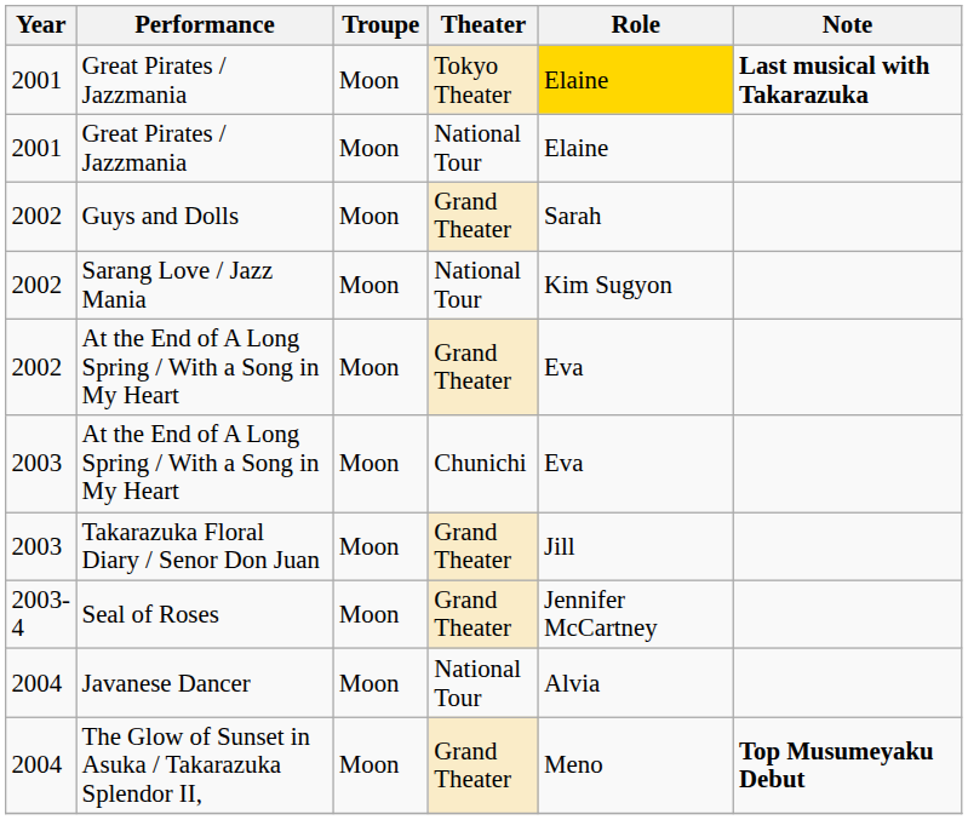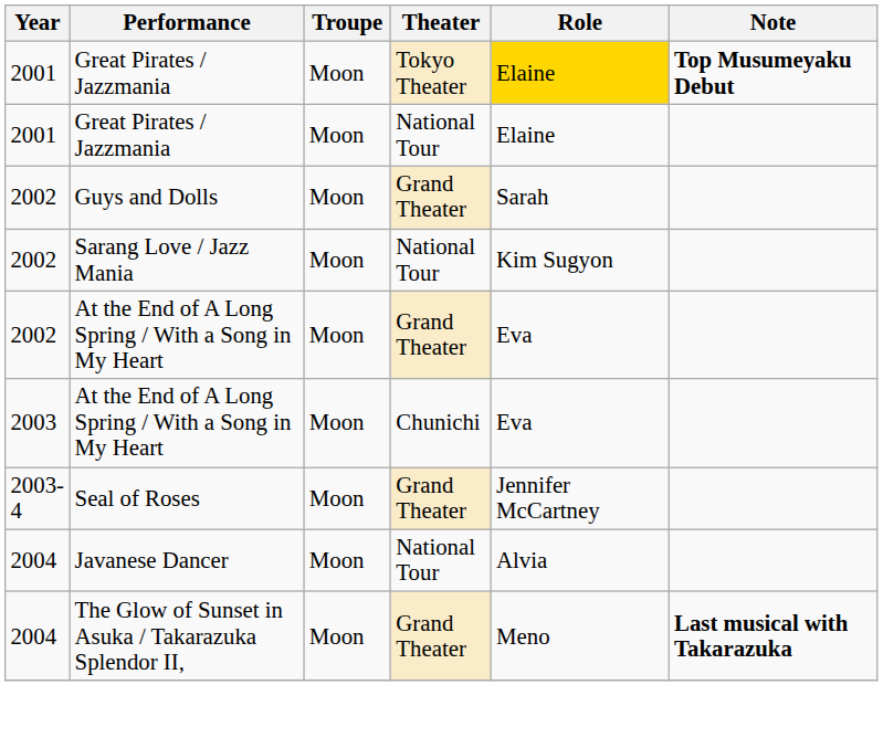Great Pirates / Jazzmania / Tokyo Theater | Note: Last musical with Takarazuka -> Top Musumeyaku Debut
- row: 2003 | Takarazuka Floral Diary / Senor Don Juan | Moon | Grand Theater | Jill
The Glow of Sunset in Asuka / Takarazuka Splendor II, | Note: Top Musumeyaku Debut -> Last musical with Takarazuka
